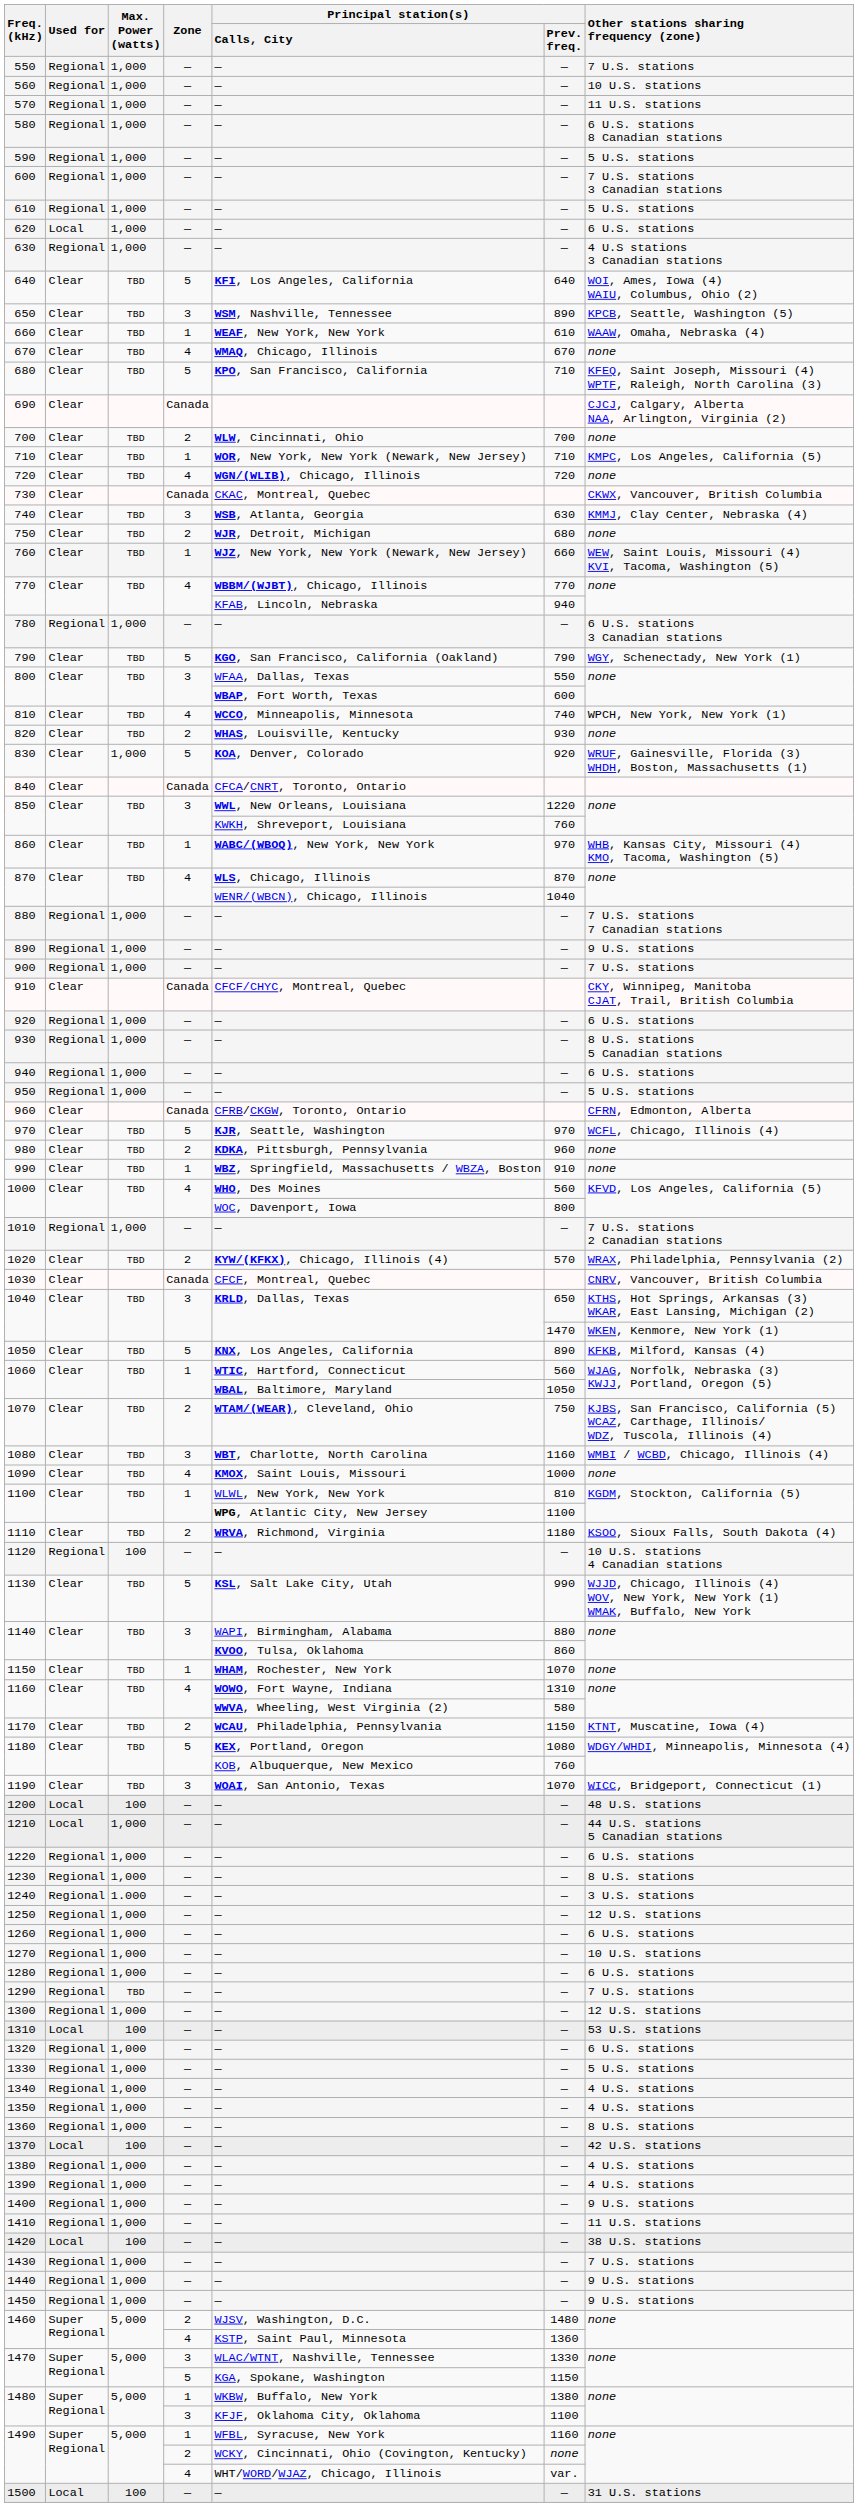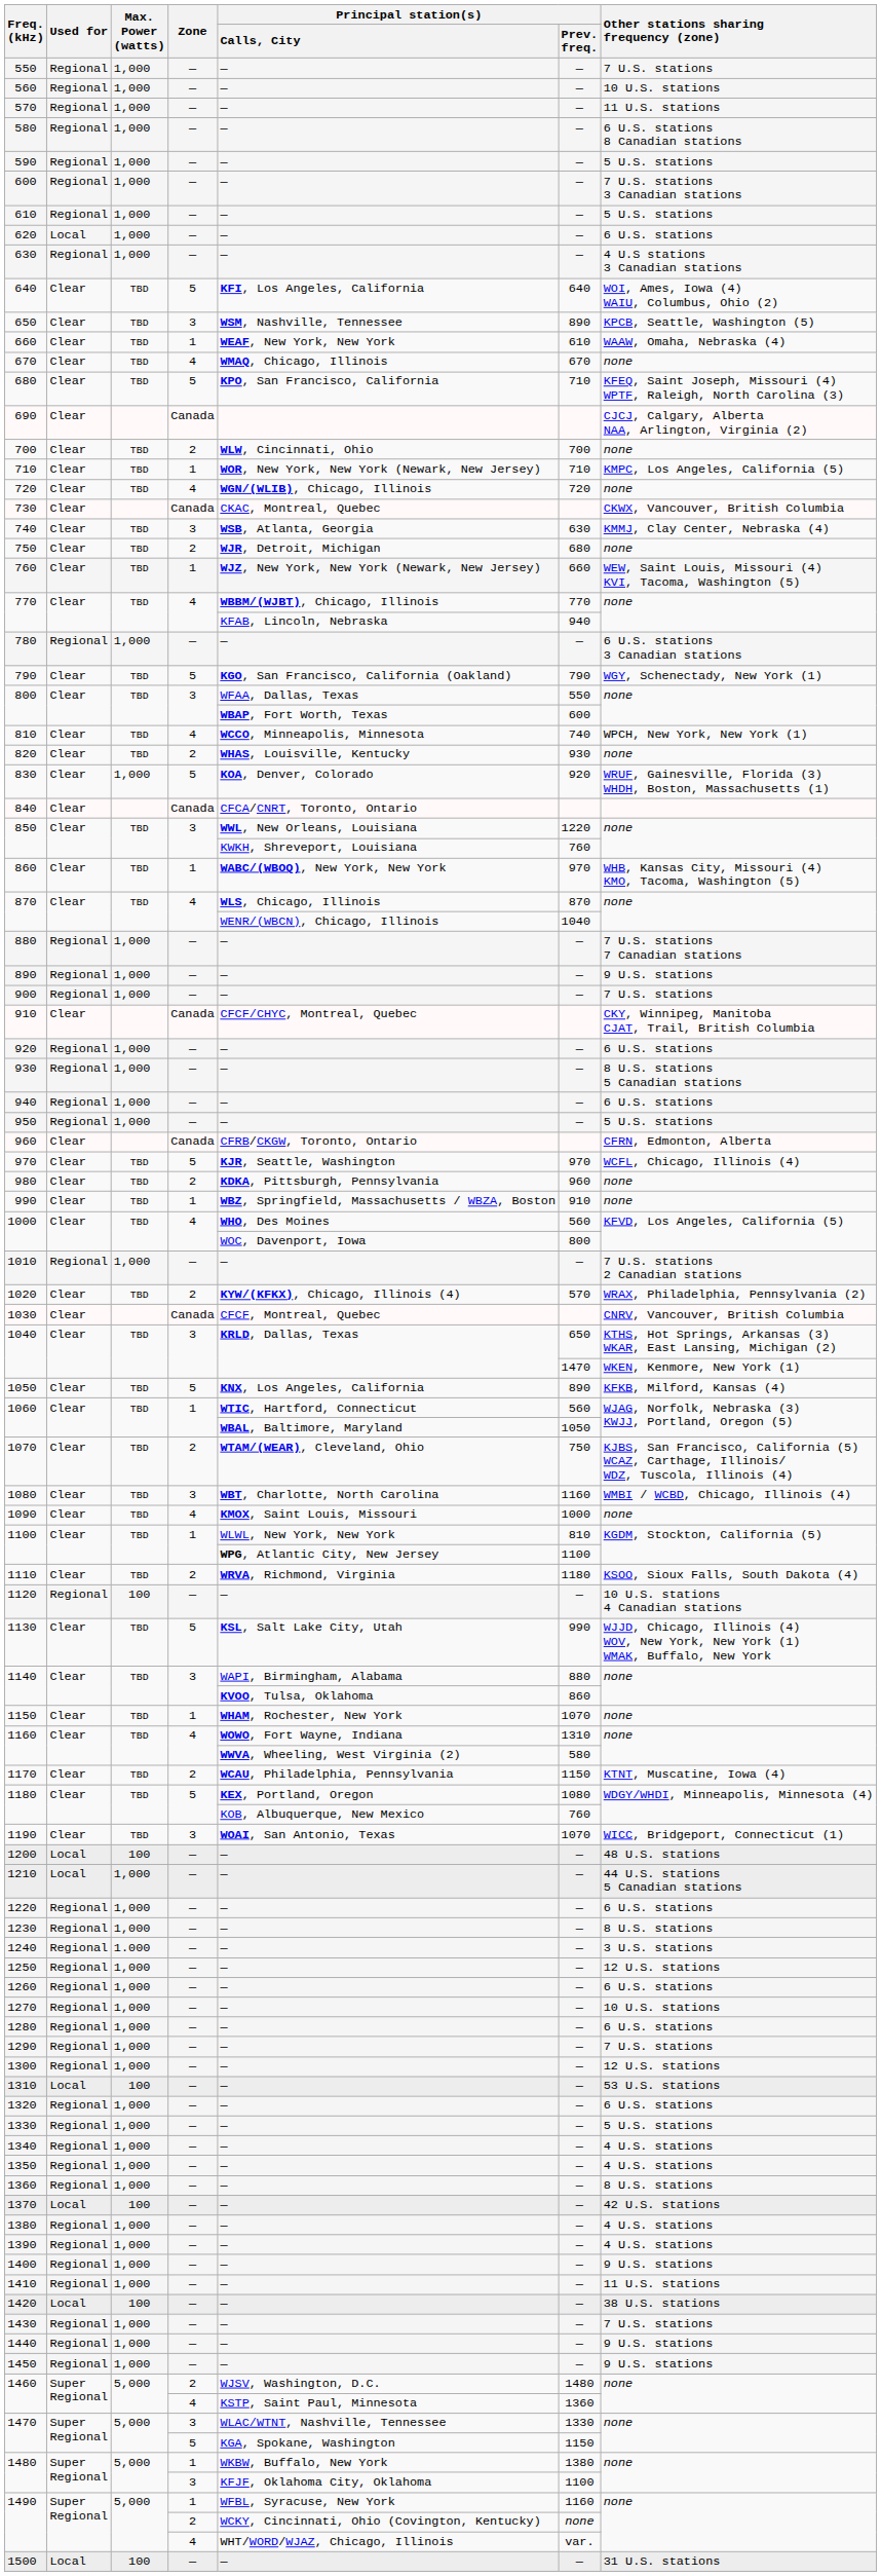1290 | Max. Power (watts): TBD -> 1,000
